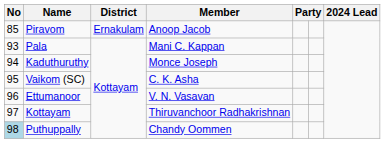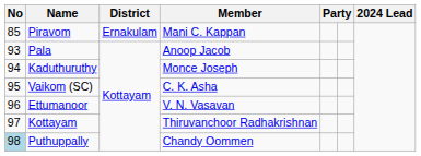Piravom | Member: Anoop Jacob -> Mani C. Kappan
Pala | Member: Mani C. Kappan -> Anoop Jacob
